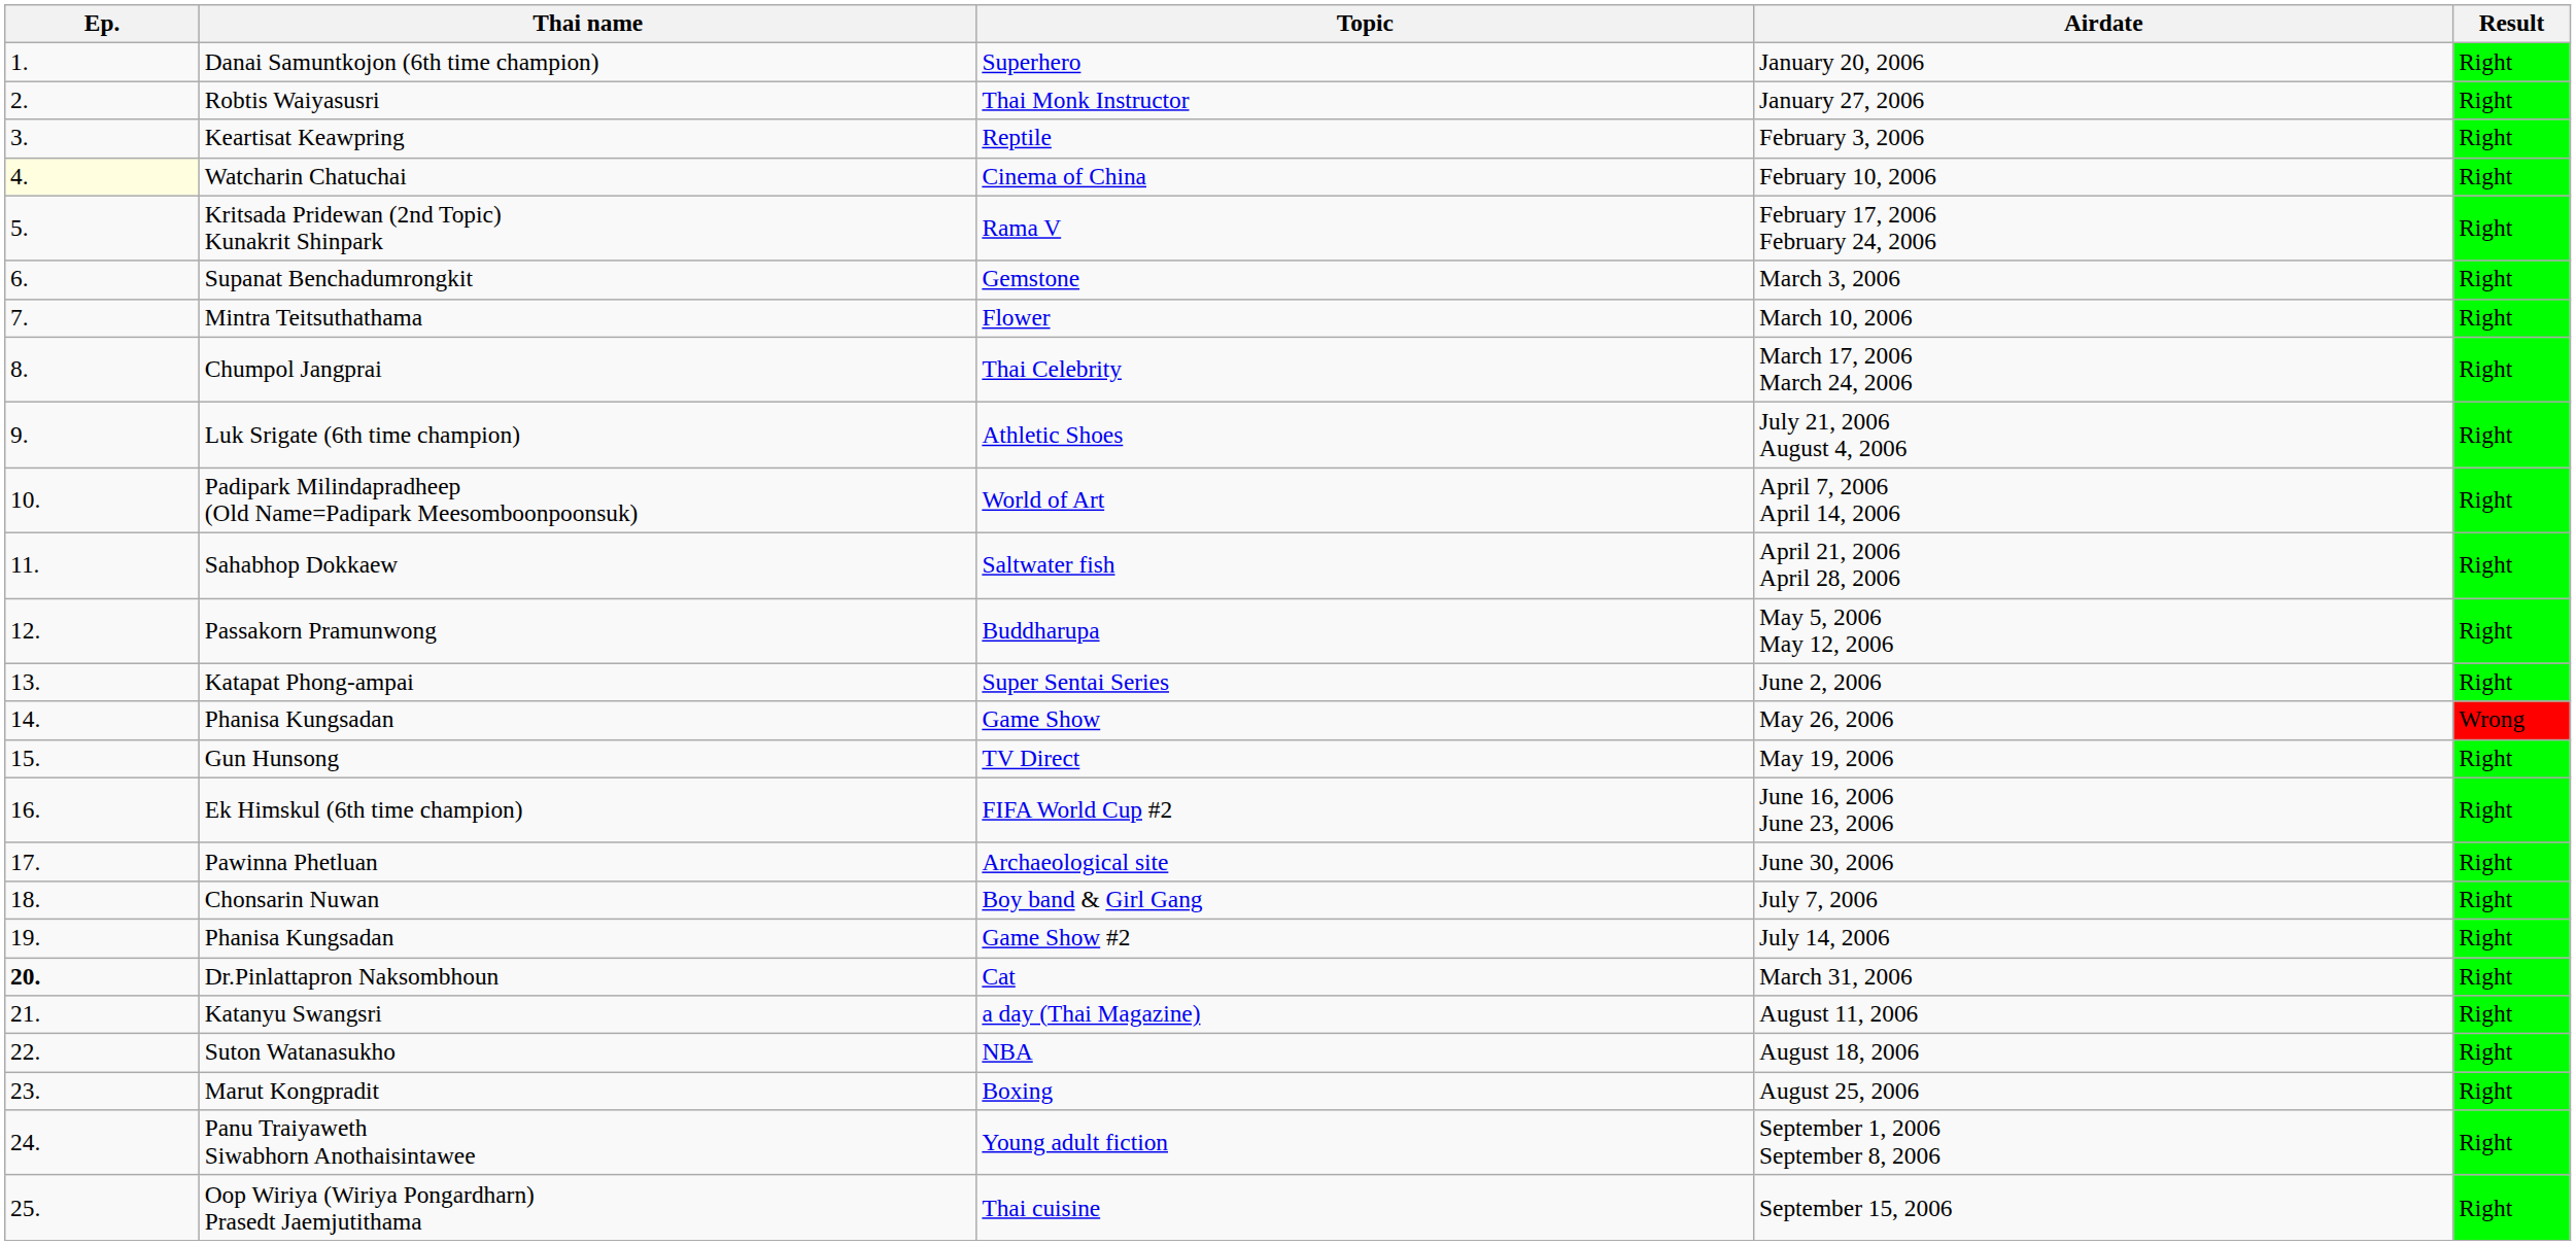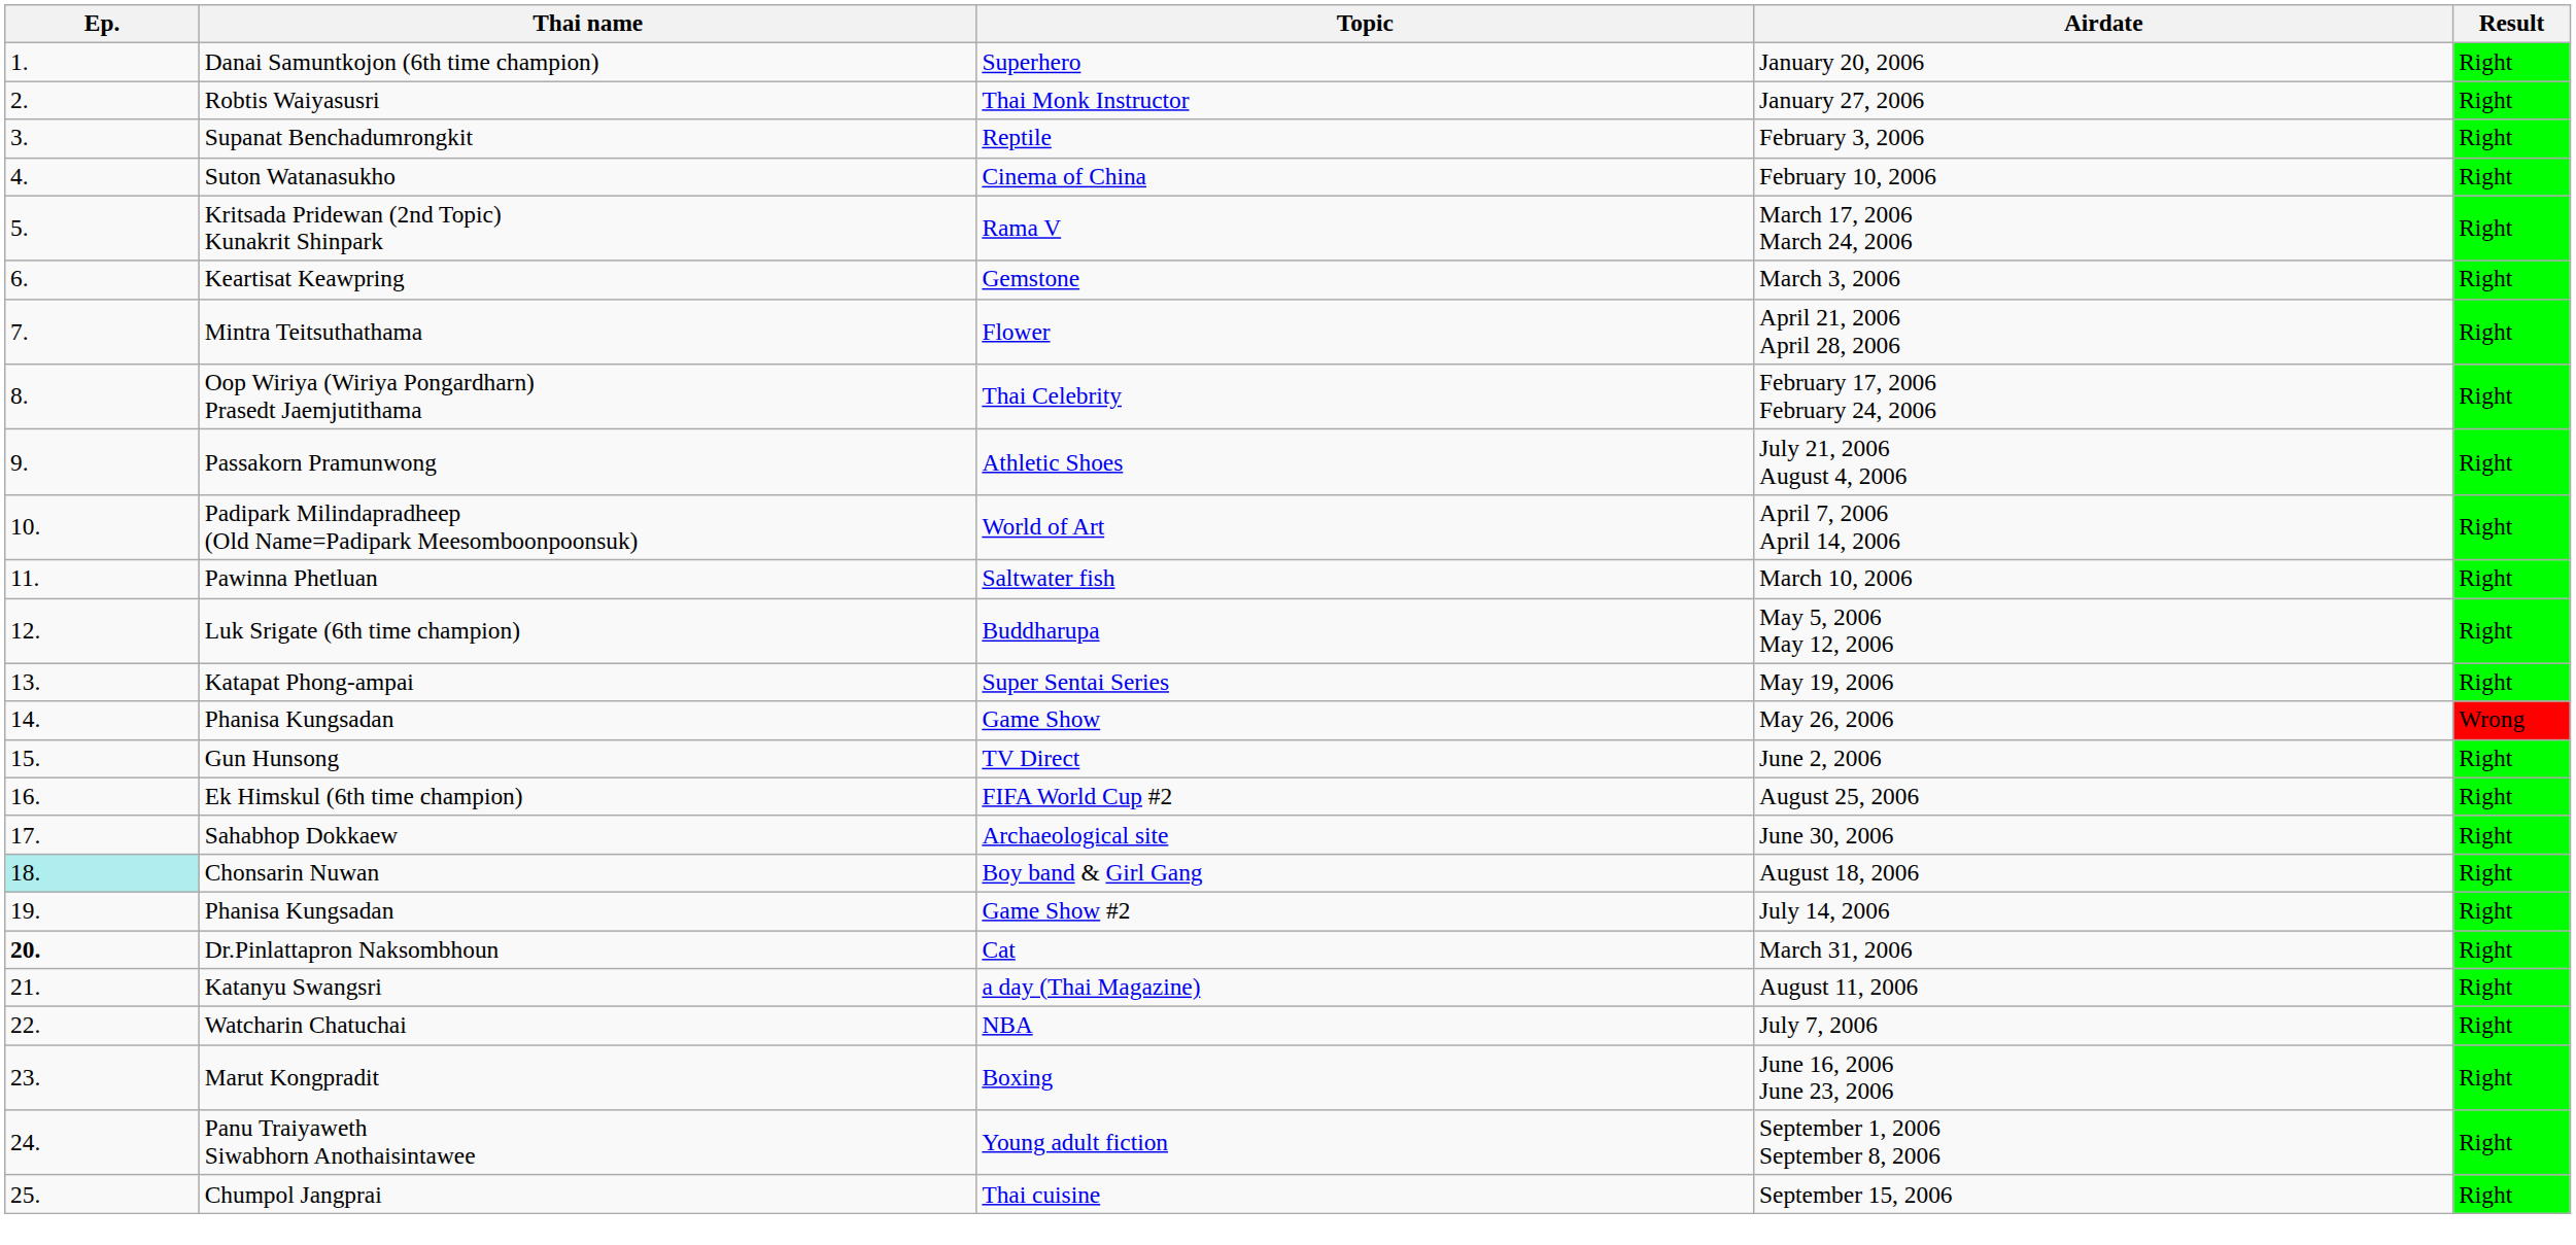Reptile | Thai name: Keartisat Keawpring -> Supanat Benchadumrongkit
Cinema of China | Ep.: lightyellow background -> no background
Cinema of China | Thai name: Watcharin Chatuchai -> Suton Watanasukho
Rama V | Airdate: February 17, 2006 February 24, 2006 -> March 17, 2006 March 24, 2006
Gemstone | Thai name: Supanat Benchadumrongkit -> Keartisat Keawpring
Flower | Airdate: March 10, 2006 -> April 21, 2006 April 28, 2006
Thai Celebrity | Thai name: Chumpol Jangprai -> Oop Wiriya (Wiriya Pongardharn) Prasedt Jaemjutithama
Thai Celebrity | Airdate: March 17, 2006 March 24, 2006 -> February 17, 2006 February 24, 2006
Athletic Shoes | Thai name: Luk Srigate (6th time champion) -> Passakorn Pramunwong
Saltwater fish | Thai name: Sahabhop Dokkaew -> Pawinna Phetluan
Saltwater fish | Airdate: April 21, 2006 April 28, 2006 -> March 10, 2006
Buddharupa | Thai name: Passakorn Pramunwong -> Luk Srigate (6th time champion)
Super Sentai Series | Airdate: June 2, 2006 -> May 19, 2006
TV Direct | Airdate: May 19, 2006 -> June 2, 2006
FIFA World Cup #2 | Airdate: June 16, 2006 June 23, 2006 -> August 25, 2006
Archaeological site | Thai name: Pawinna Phetluan -> Sahabhop Dokkaew
Boy band & Girl Gang | Ep.: no background -> paleturquoise background
Boy band & Girl Gang | Airdate: July 7, 2006 -> August 18, 2006
NBA | Thai name: Suton Watanasukho -> Watcharin Chatuchai
NBA | Airdate: August 18, 2006 -> July 7, 2006
Boxing | Airdate: August 25, 2006 -> June 16, 2006 June 23, 2006
Thai cuisine | Thai name: Oop Wiriya (Wiriya Pongardharn) Prasedt Jaemjutithama -> Chumpol Jangprai
